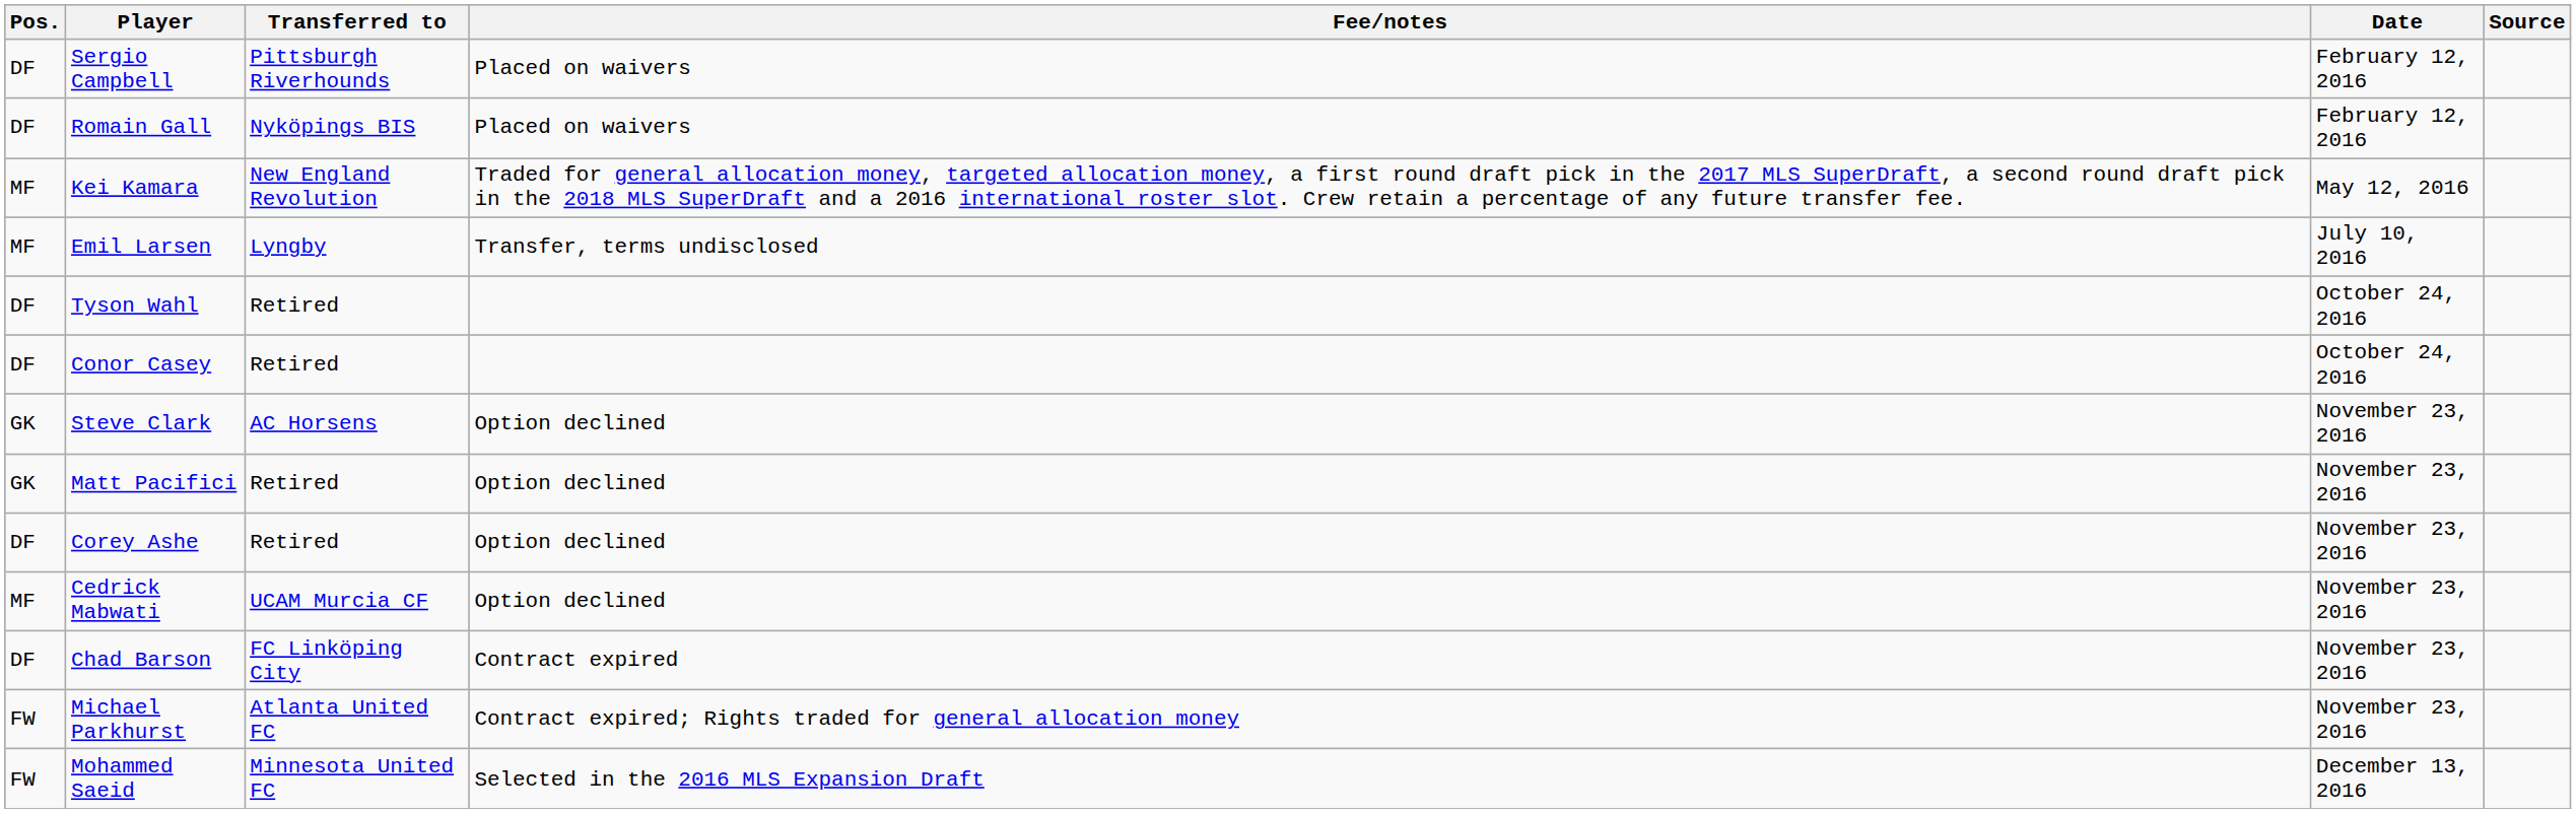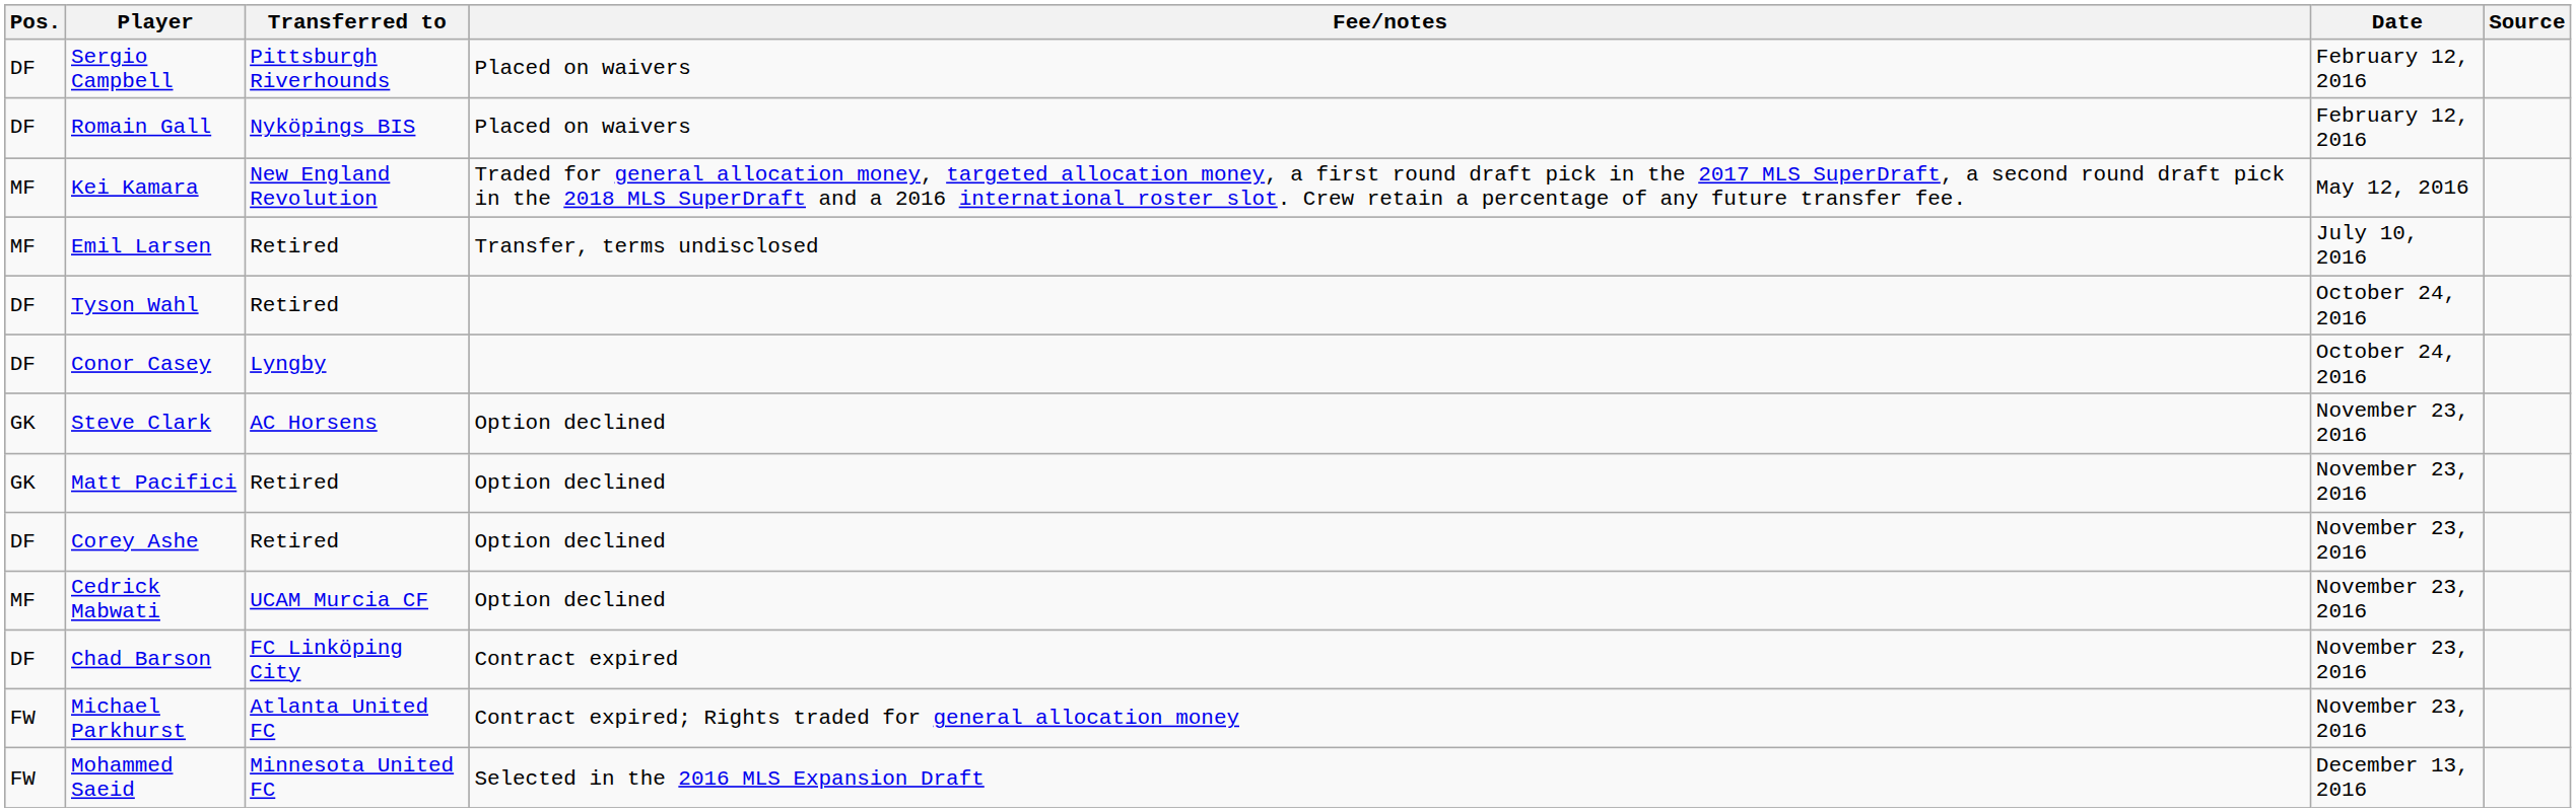Emil Larsen | Transferred to: Lyngby -> Retired
Conor Casey | Transferred to: Retired -> Lyngby
